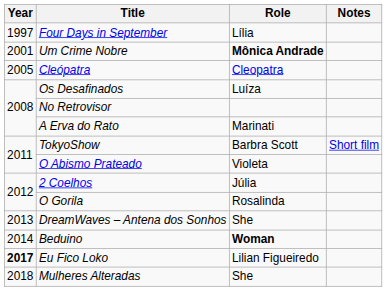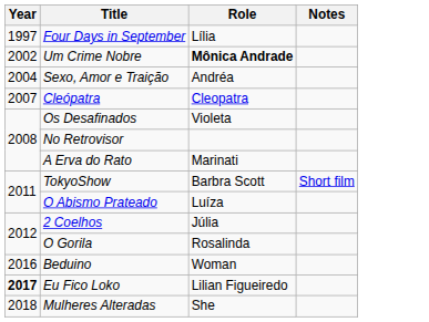Um Crime Nobre | Year: 2001 -> 2002
+ row: 2004 | Sexo, Amor e Traição | Andréa
Cleópatra | Year: 2005 -> 2007
Os Desafinados | Role: Luíza -> Violeta
O Abismo Prateado | Role: Violeta -> Luíza
- row: 2013 | DreamWaves – Antena dos Sonhos | She
Beduino | Year: 2014 -> 2016
Beduino | Role: bold -> normal
